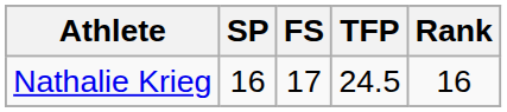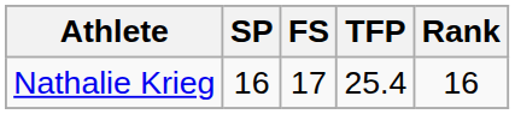Nathalie Krieg | TFP: 24.5 -> 25.4
